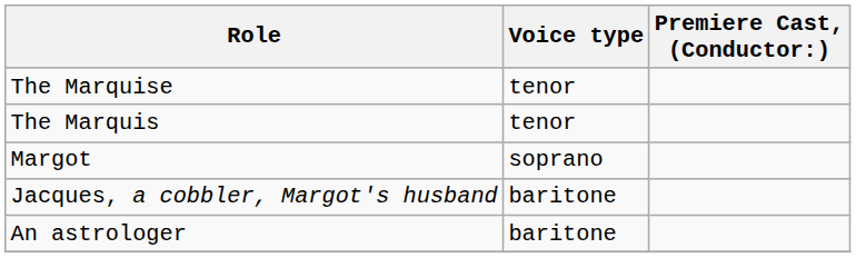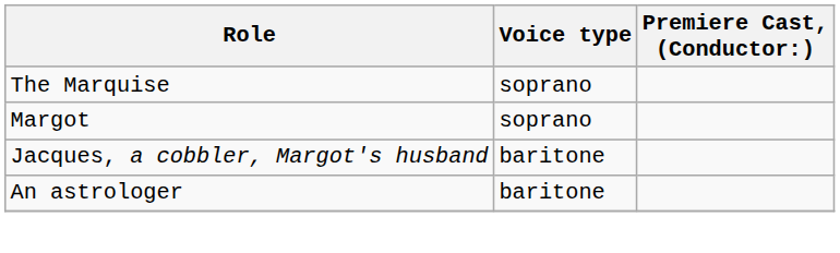The Marquise | Voice type: tenor -> soprano
- row: The Marquis | tenor
